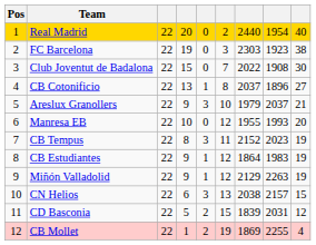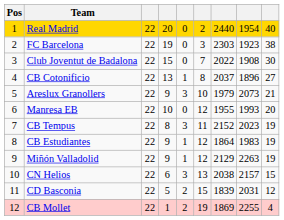Areslux Granollers | column 8: 2037 -> 2073
